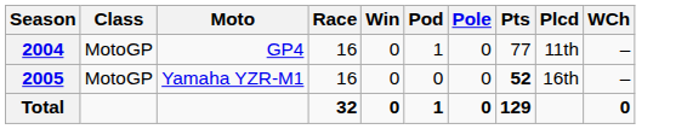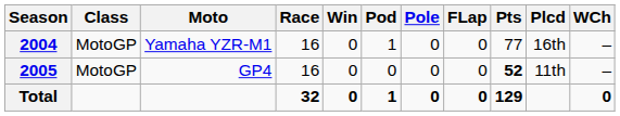+ column: FLap | 0 | 0 | 0
2004 | Moto: GP4 -> Yamaha YZR-M1
2004 | Plcd: 11th -> 16th
2005 | Moto: Yamaha YZR-M1 -> GP4
2005 | Plcd: 16th -> 11th
